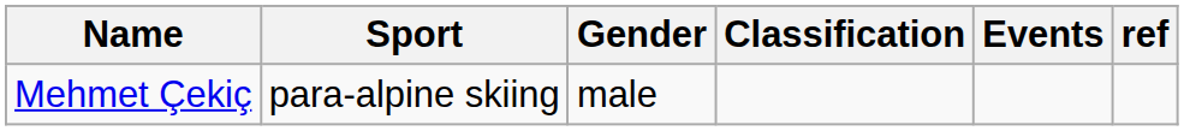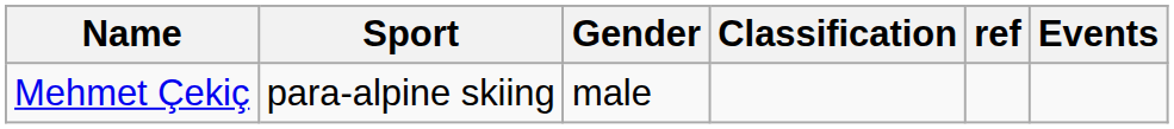columns swapped: Events <-> ref
